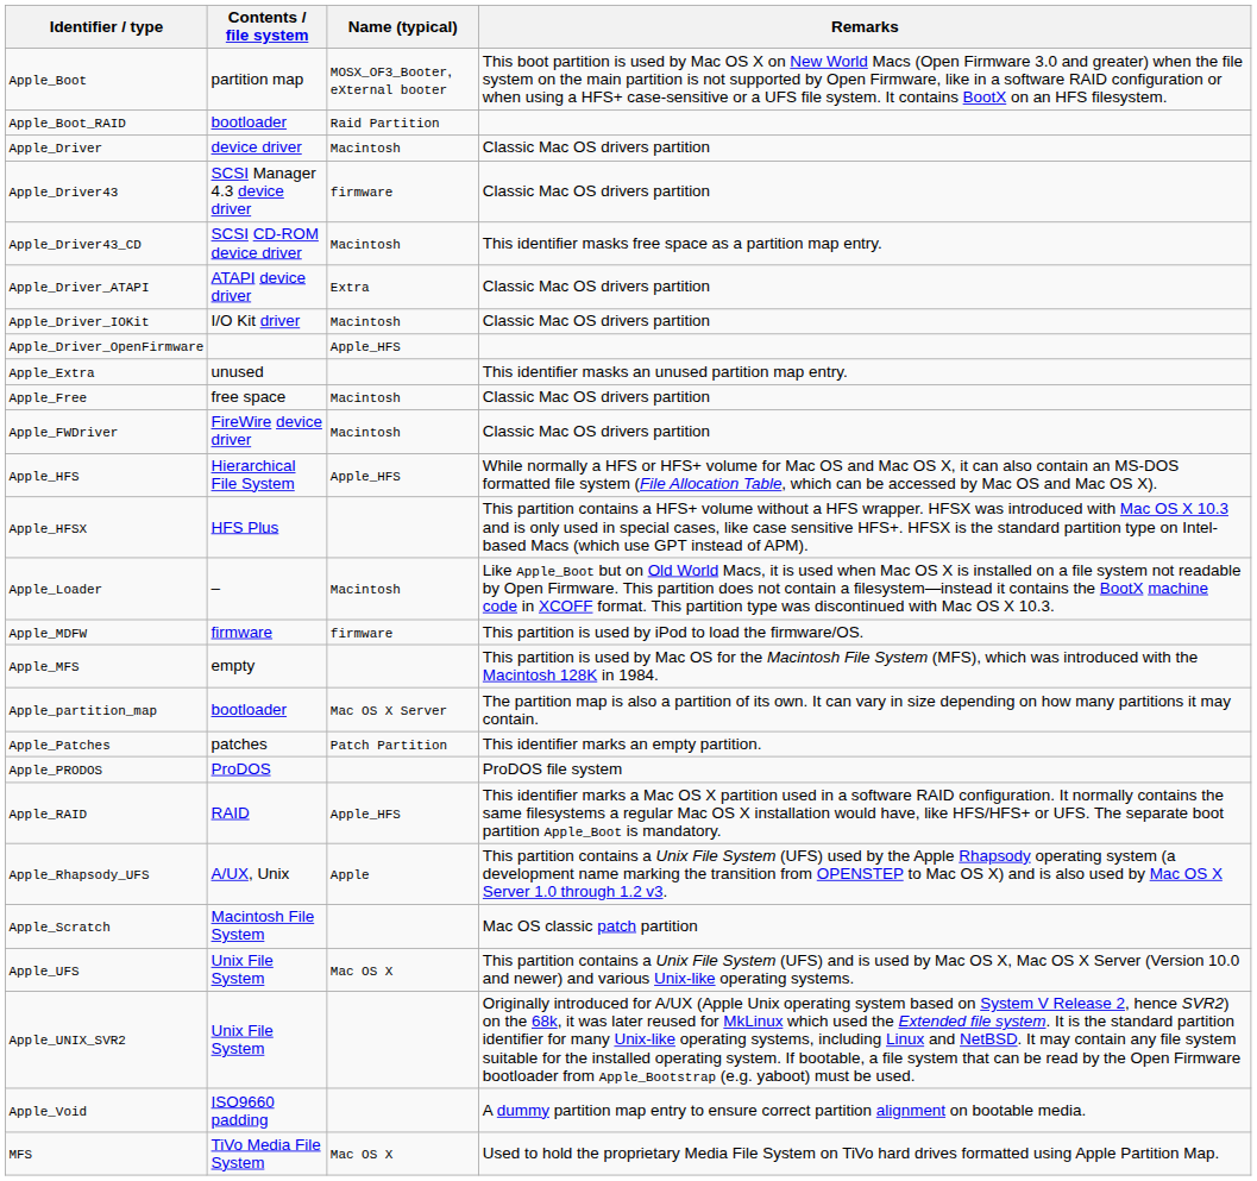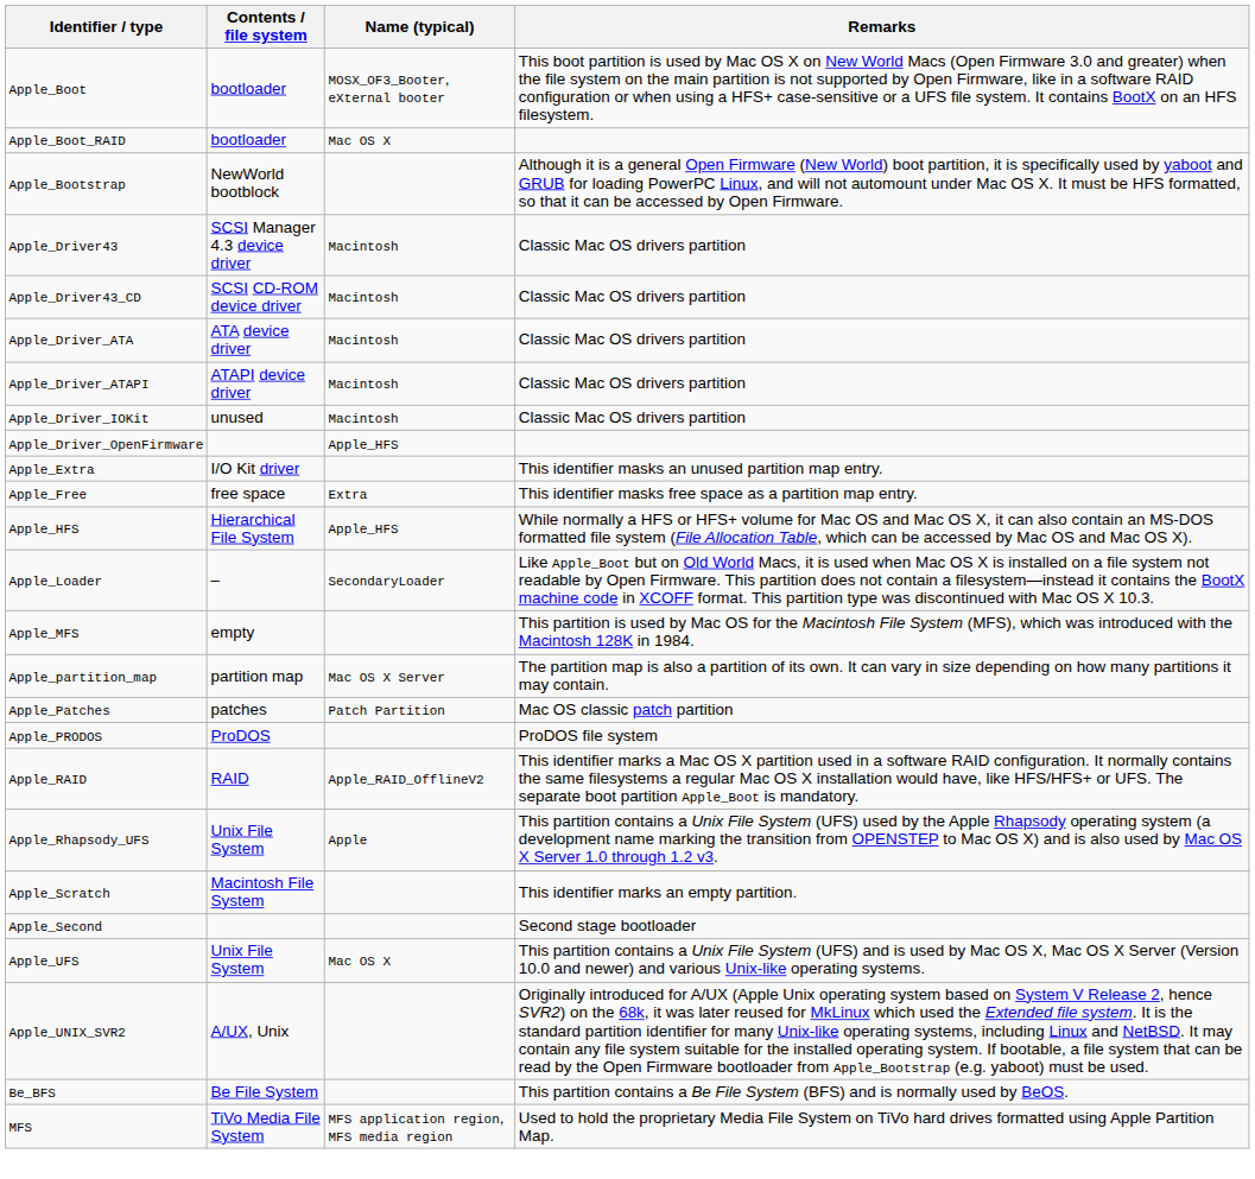Apple_Boot | Contents / file system: partition map -> bootloader
Apple_Boot_RAID | Name (typical): Raid Partition -> Mac OS X
+ row: Apple_Bootstrap | NewWorld bootblock | Although it is a general Open Firmware (New World) boot partition, it is specifically used by yaboot and GRUB for loading PowerPC Linux, and will not automount under Mac OS X. It must be HFS formatted, so that it can be accessed by Open Firmware.
- row: Apple_Driver | device driver | Macintosh | Classic Mac OS drivers partition
Apple_Driver43 | Name (typical): firmware -> Macintosh
Apple_Driver43_CD | Remarks: This identifier masks free space as a partition map entry. -> Classic Mac OS drivers partition
+ row: Apple_Driver_ATA | ATA device driver | Macintosh | Classic Mac OS drivers partition
Apple_Driver_ATAPI | Name (typical): Extra -> Macintosh
Apple_Driver_IOKit | Contents / file system: I/O Kit driver -> unused
Apple_Extra | Contents / file system: unused -> I/O Kit driver
Apple_Free | Name (typical): Macintosh -> Extra
Apple_Free | Remarks: Classic Mac OS drivers partition -> This identifier masks free space as a partition map entry.
- row: Apple_FWDriver | FireWire device driver | Macintosh | Classic Mac OS drivers partition
- row: Apple_HFSX | HFS Plus | This partition contains a HFS+ volume without a HFS wrapper. HFSX was introduced with Mac OS X 10.3 and is only used in special cases, like case sensitive HFS+. HFSX is the standard partition type on Intel-based Macs (which use GPT instead of APM).
Apple_Loader | Name (typical): Macintosh -> SecondaryLoader
- row: Apple_MDFW | firmware | firmware | This partition is used by iPod to load the firmware/OS.
Apple_partition_map | Contents / file system: bootloader -> partition map
Apple_Patches | Remarks: This identifier marks an empty partition. -> Mac OS classic patch partition
Apple_RAID | Name (typical): Apple_HFS -> Apple_RAID_OfflineV2
Apple_Rhapsody_UFS | Contents / file system: A/UX, Unix -> Unix File System
Apple_Scratch | Remarks: Mac OS classic patch partition -> This identifier marks an empty partition.
+ row: Apple_Second | Second stage bootloader
Apple_UNIX_SVR2 | Contents / file system: Unix File System -> A/UX, Unix
- row: Apple_Void | ISO9660 padding | A dummy partition map entry to ensure correct partition alignment on bootable media.
+ row: Be_BFS | Be File System | This partition contains a Be File System (BFS) and is normally used by BeOS.
MFS | Name (typical): Mac OS X -> MFS application region, MFS media region
